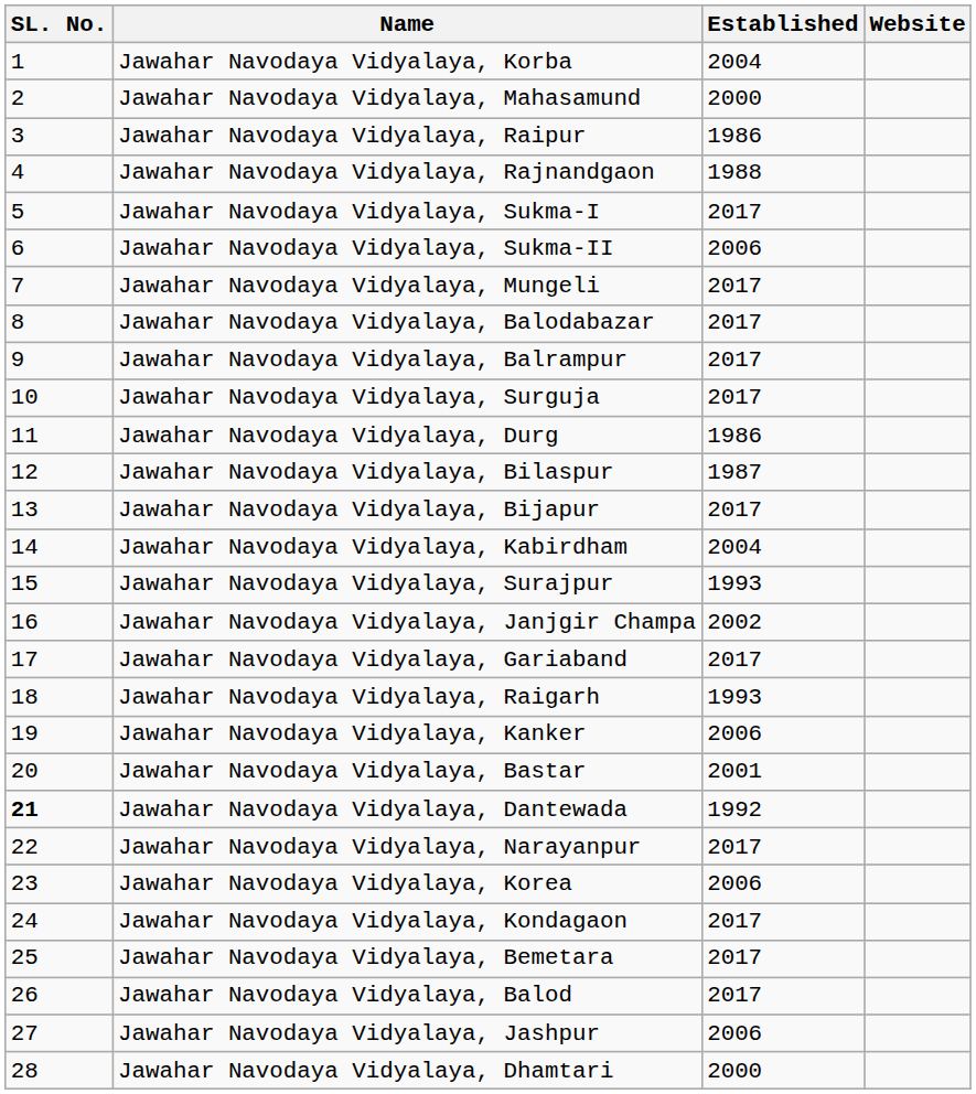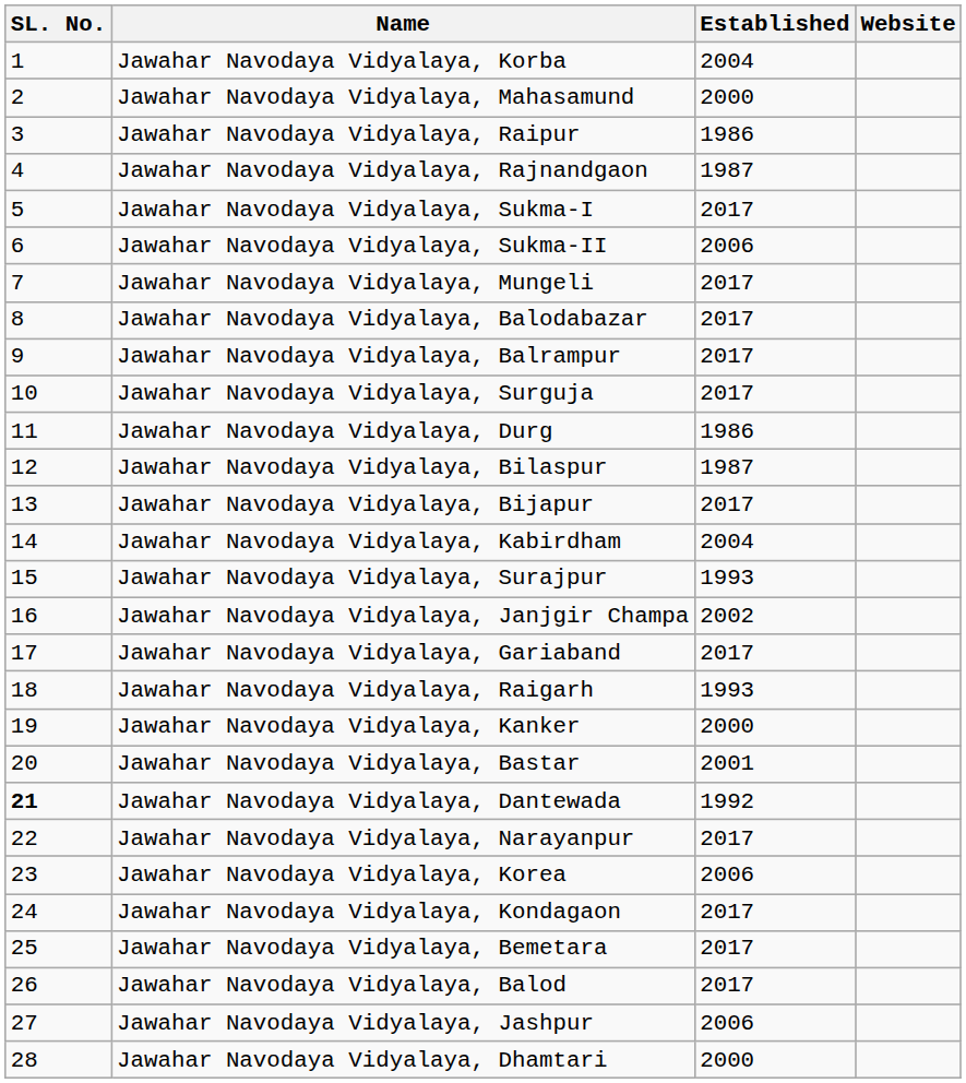Jawahar Navodaya Vidyalaya, Rajnandgaon | Established: 1988 -> 1987
Jawahar Navodaya Vidyalaya, Kanker | Established: 2006 -> 2000
